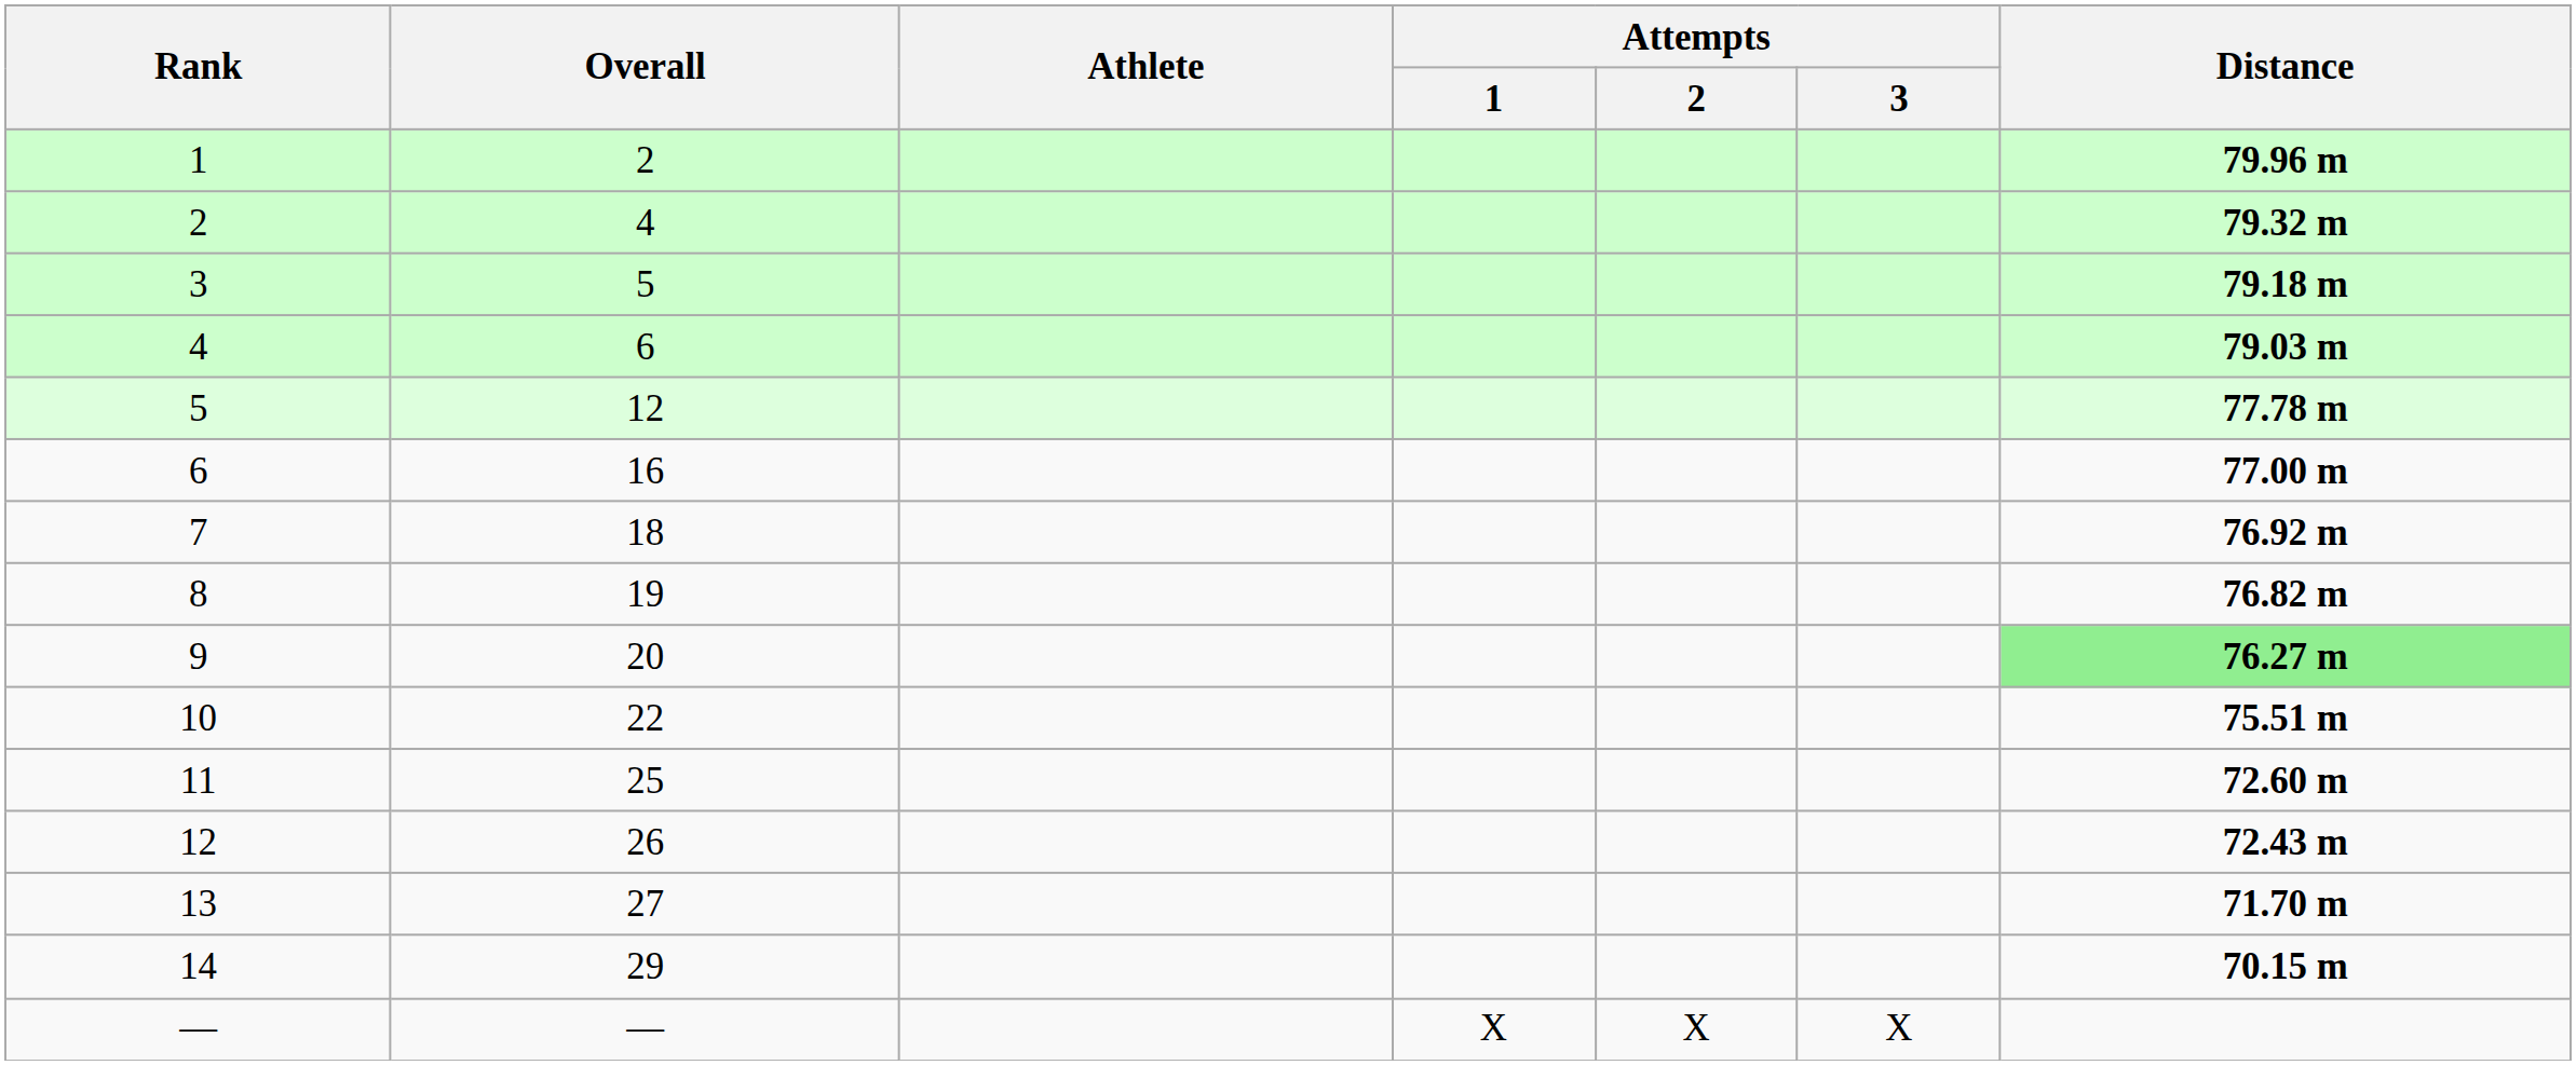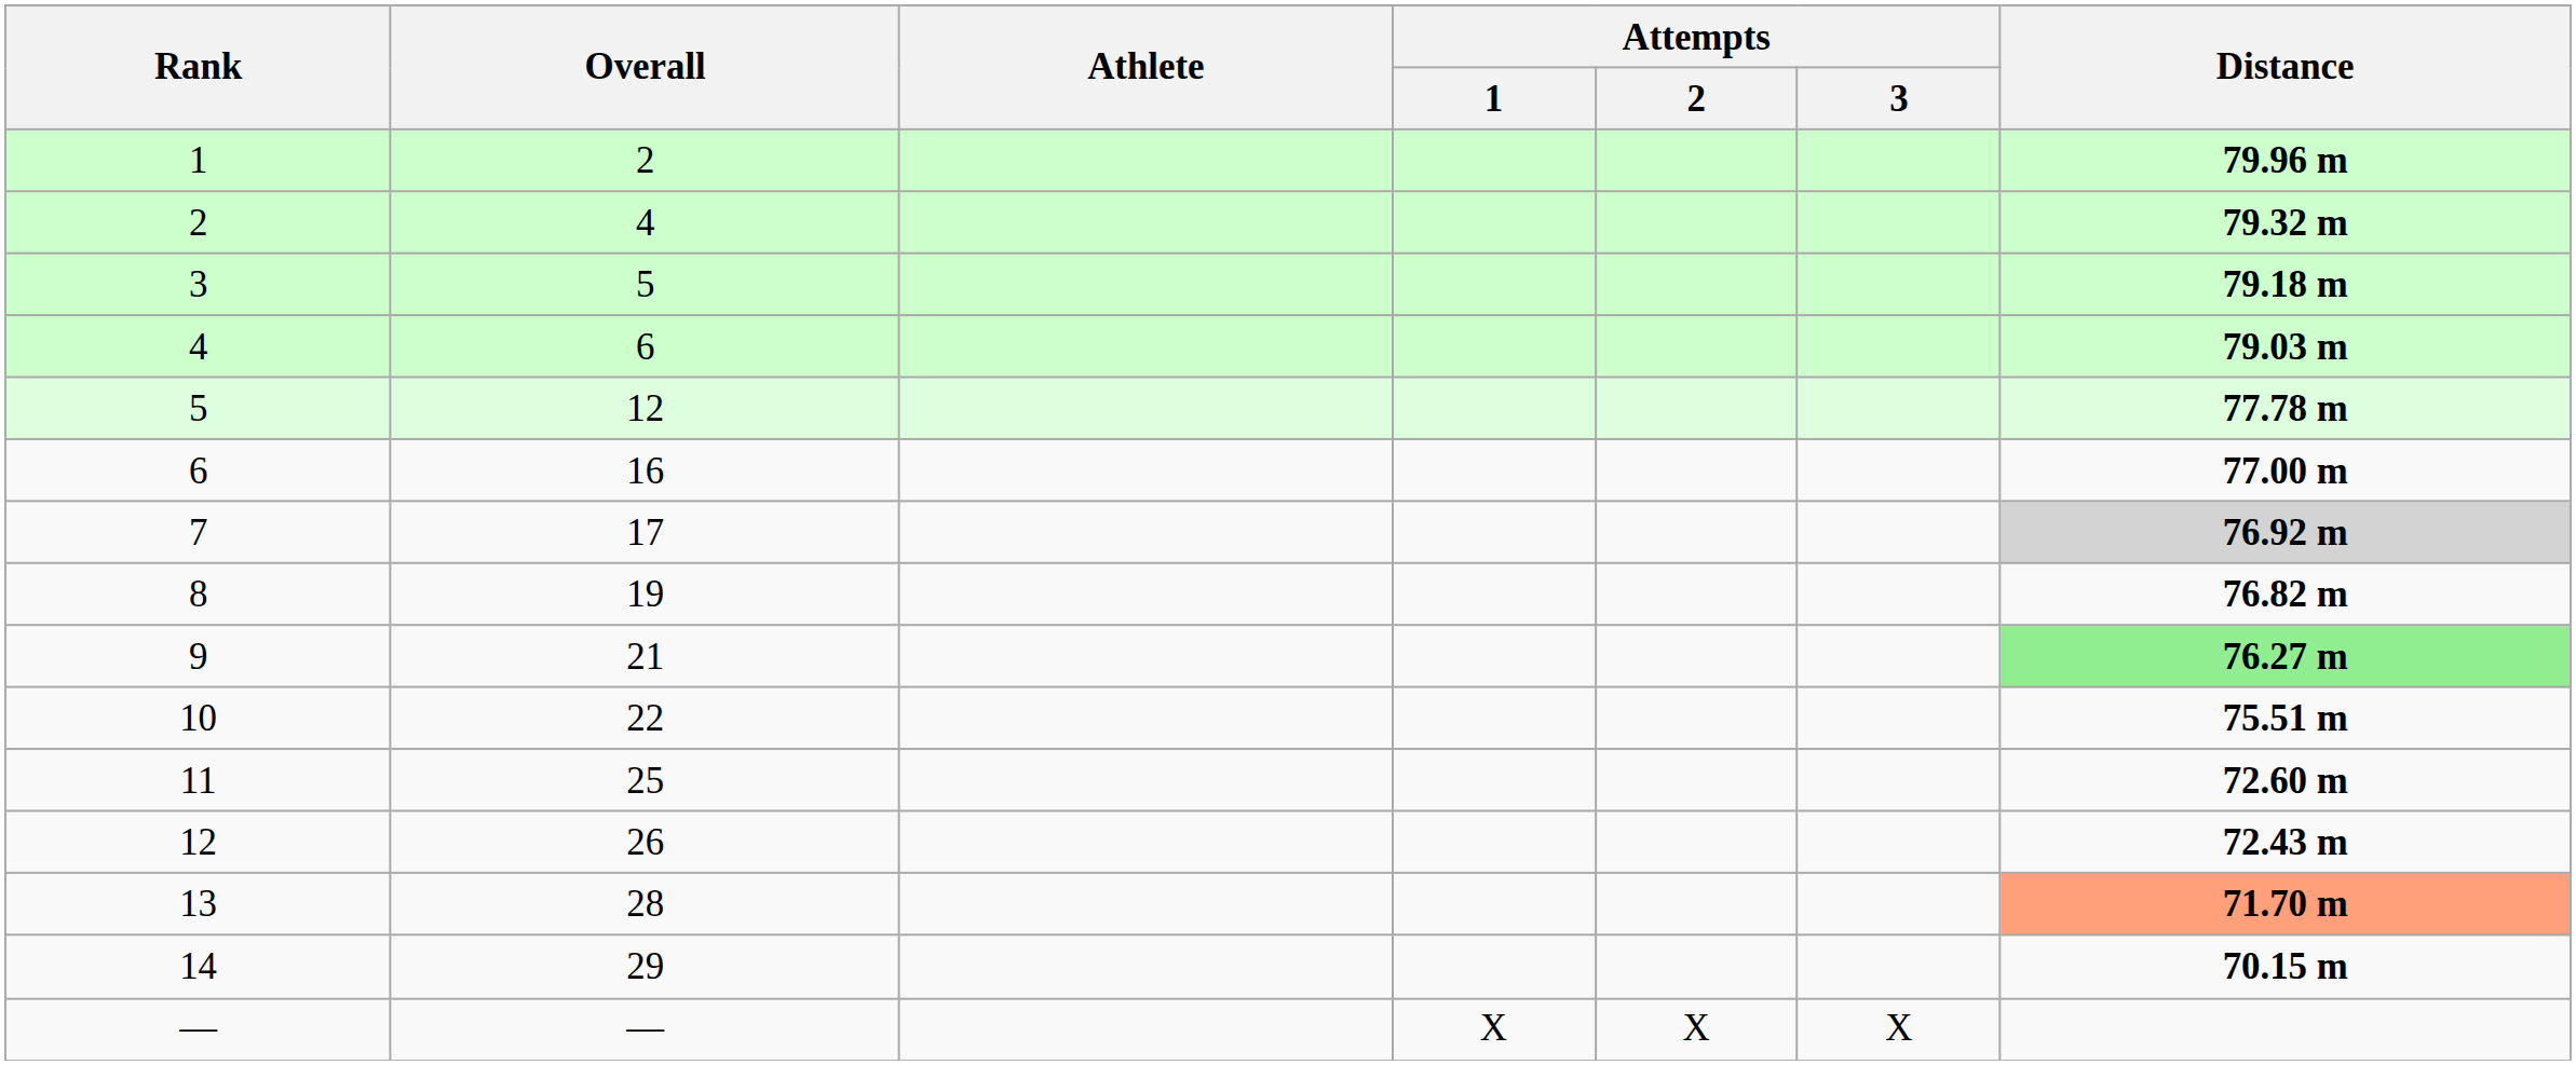7 | Overall: 18 -> 17
7 | Distance: no background -> lightgrey background
9 | Overall: 20 -> 21
13 | Overall: 27 -> 28
13 | Distance: no background -> lightsalmon background
